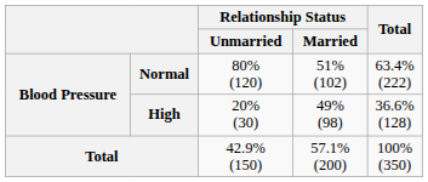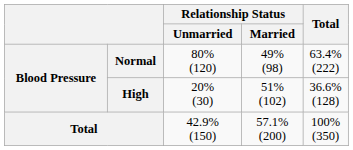Normal | Relationship Status / Married: 51% (102) -> 49% (98)
High | Relationship Status / Married: 49% (98) -> 51% (102)
